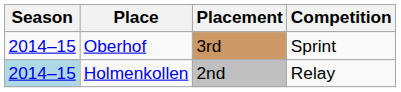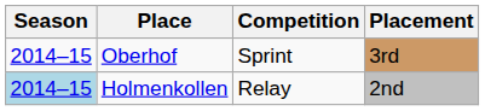columns swapped: Competition <-> Placement
